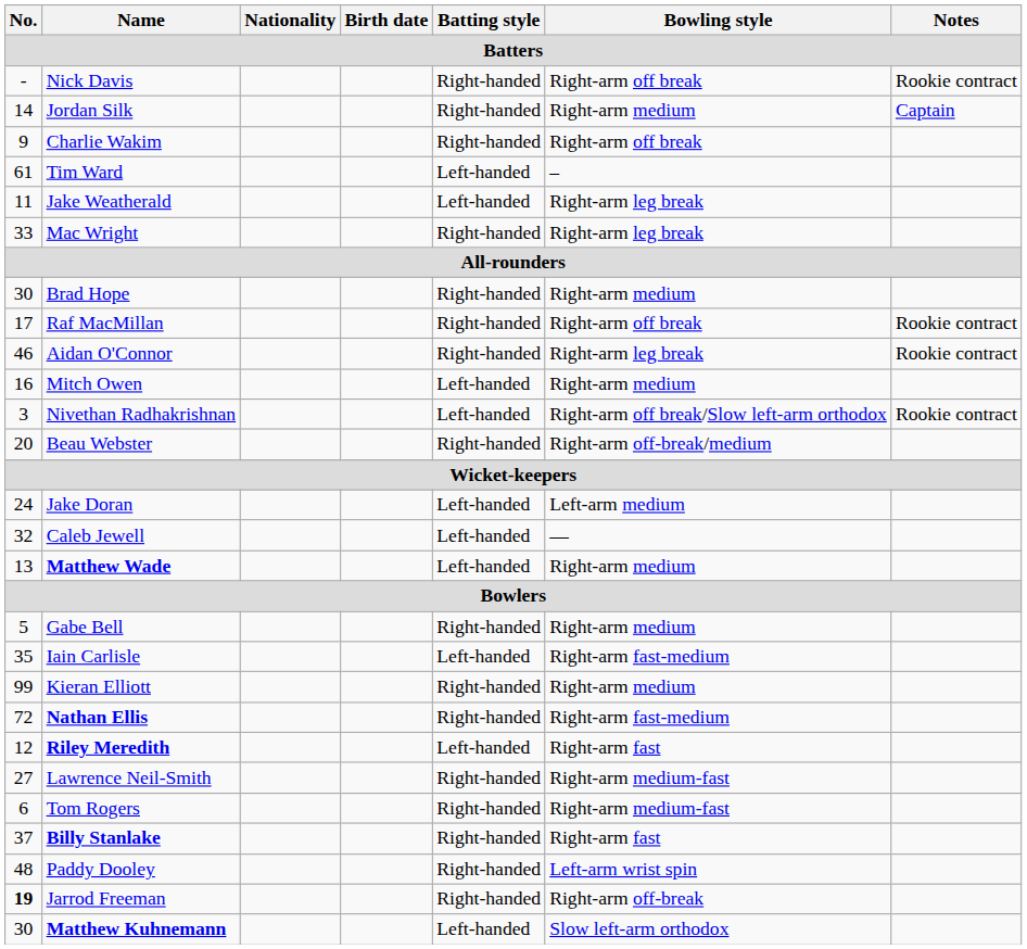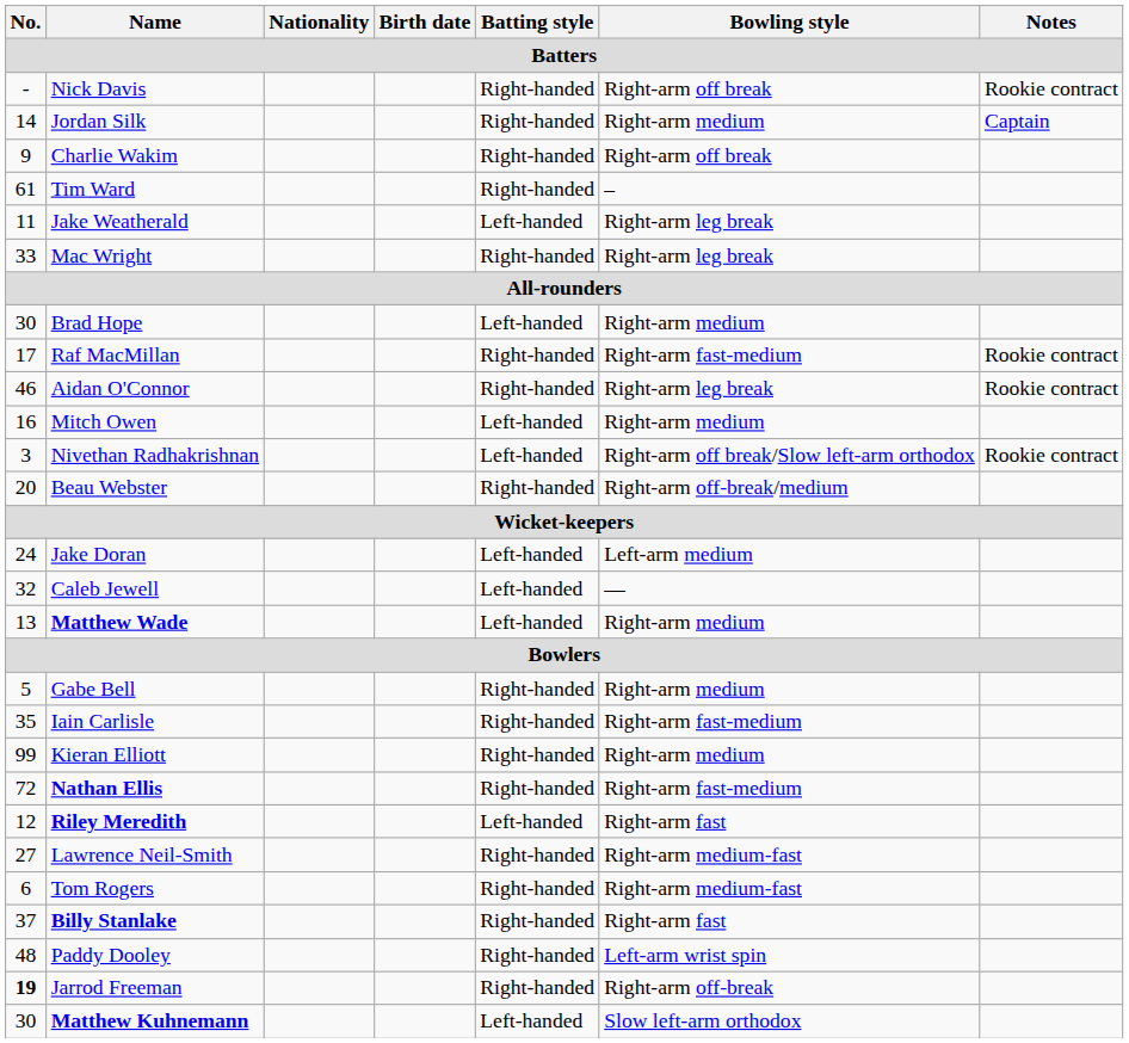Tim Ward | Batting style: Left-handed -> Right-handed
Brad Hope | Batting style: Right-handed -> Left-handed
Raf MacMillan | Bowling style: Right-arm off break -> Right-arm fast-medium
Iain Carlisle | Batting style: Left-handed -> Right-handed
